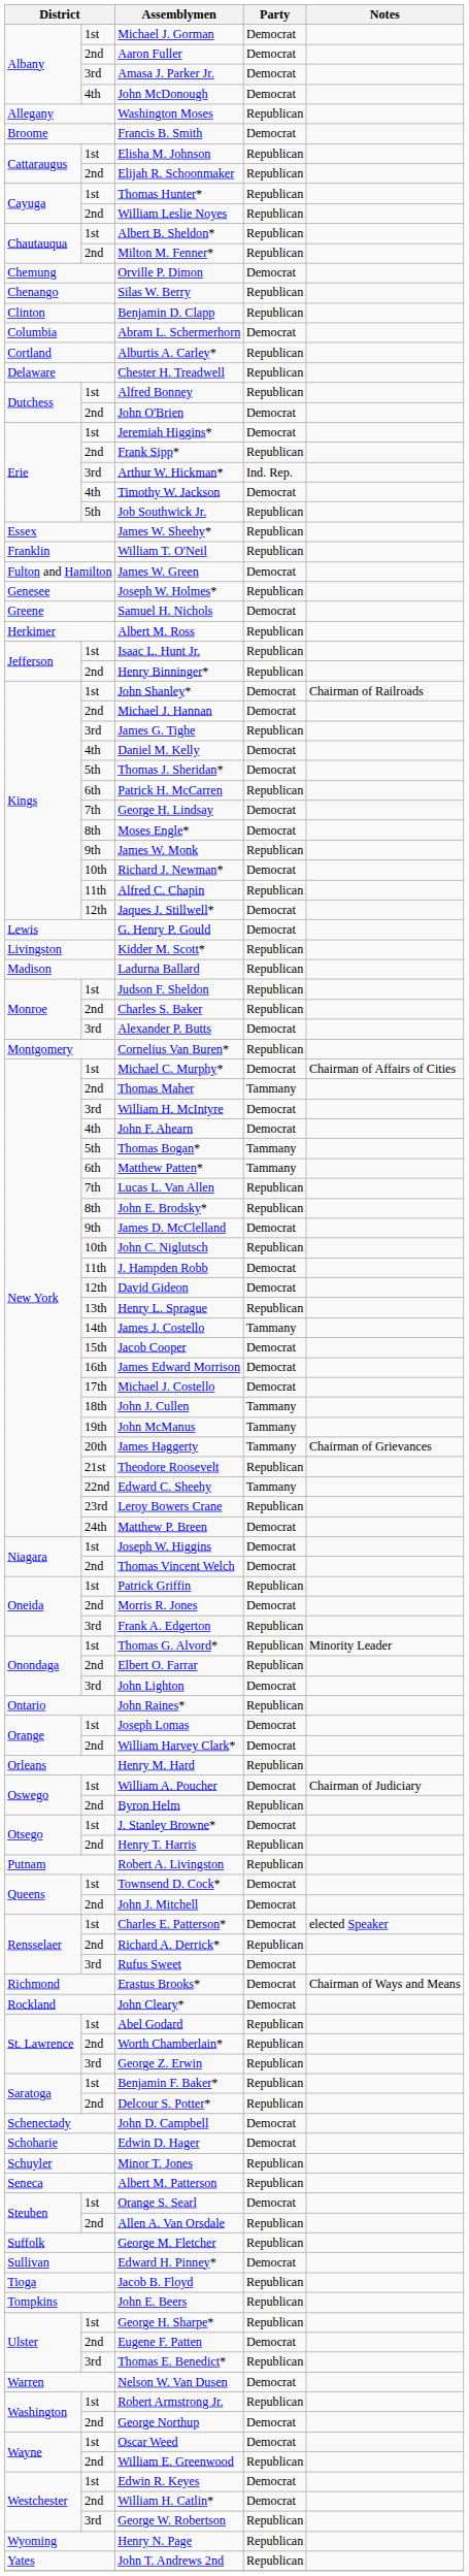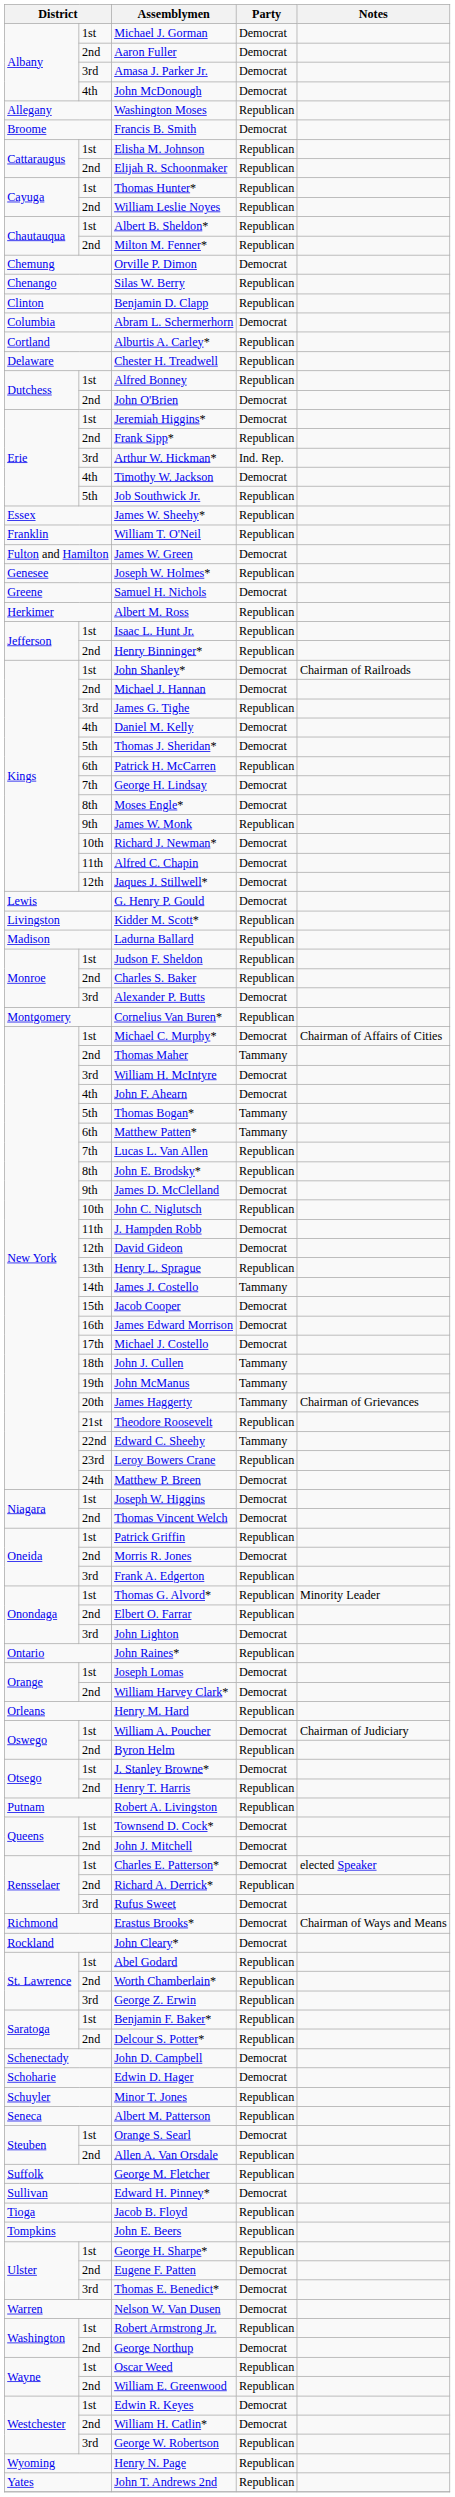Alfred C. Chapin | Party: Republican -> Democrat
Thomas E. Benedict* | Party: Republican -> Democrat
Oscar Weed | Party: Democrat -> Republican
